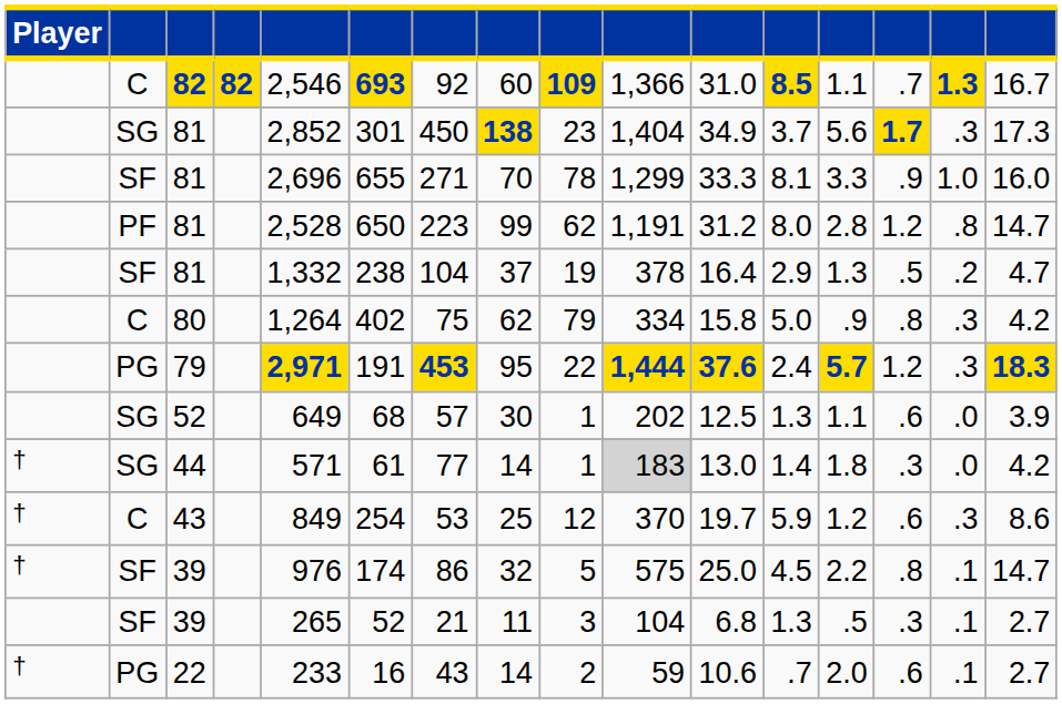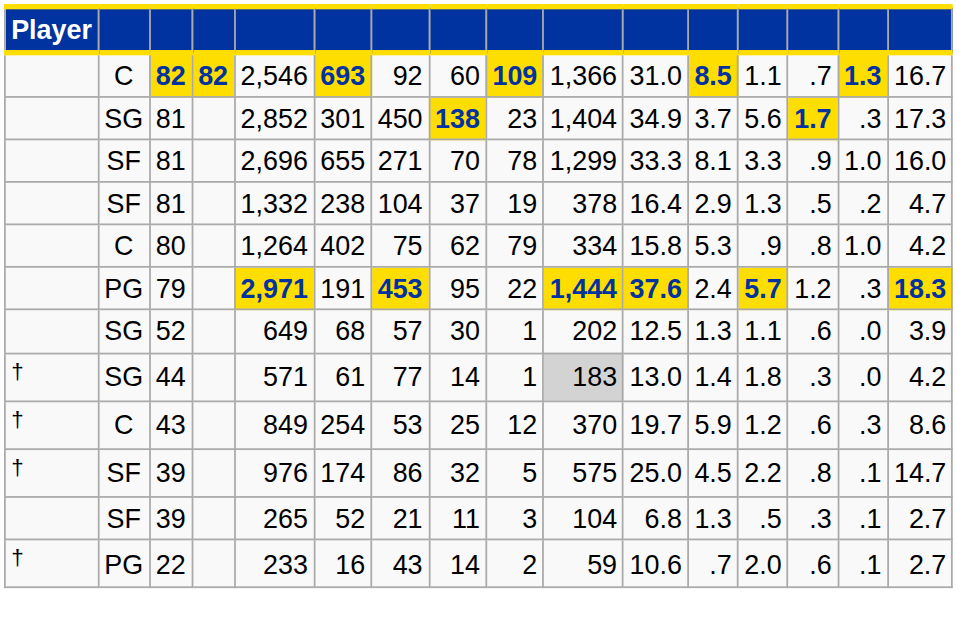- row: PF | 81 | 2,528 | 650 | 223 | 99 | 62 | 1,191 | 31.2 | 8.0 | 2.8 | 1.2 | .8 | 14.7
80 | column 12: 5.0 -> 5.3
80 | column 15: .3 -> 1.0
